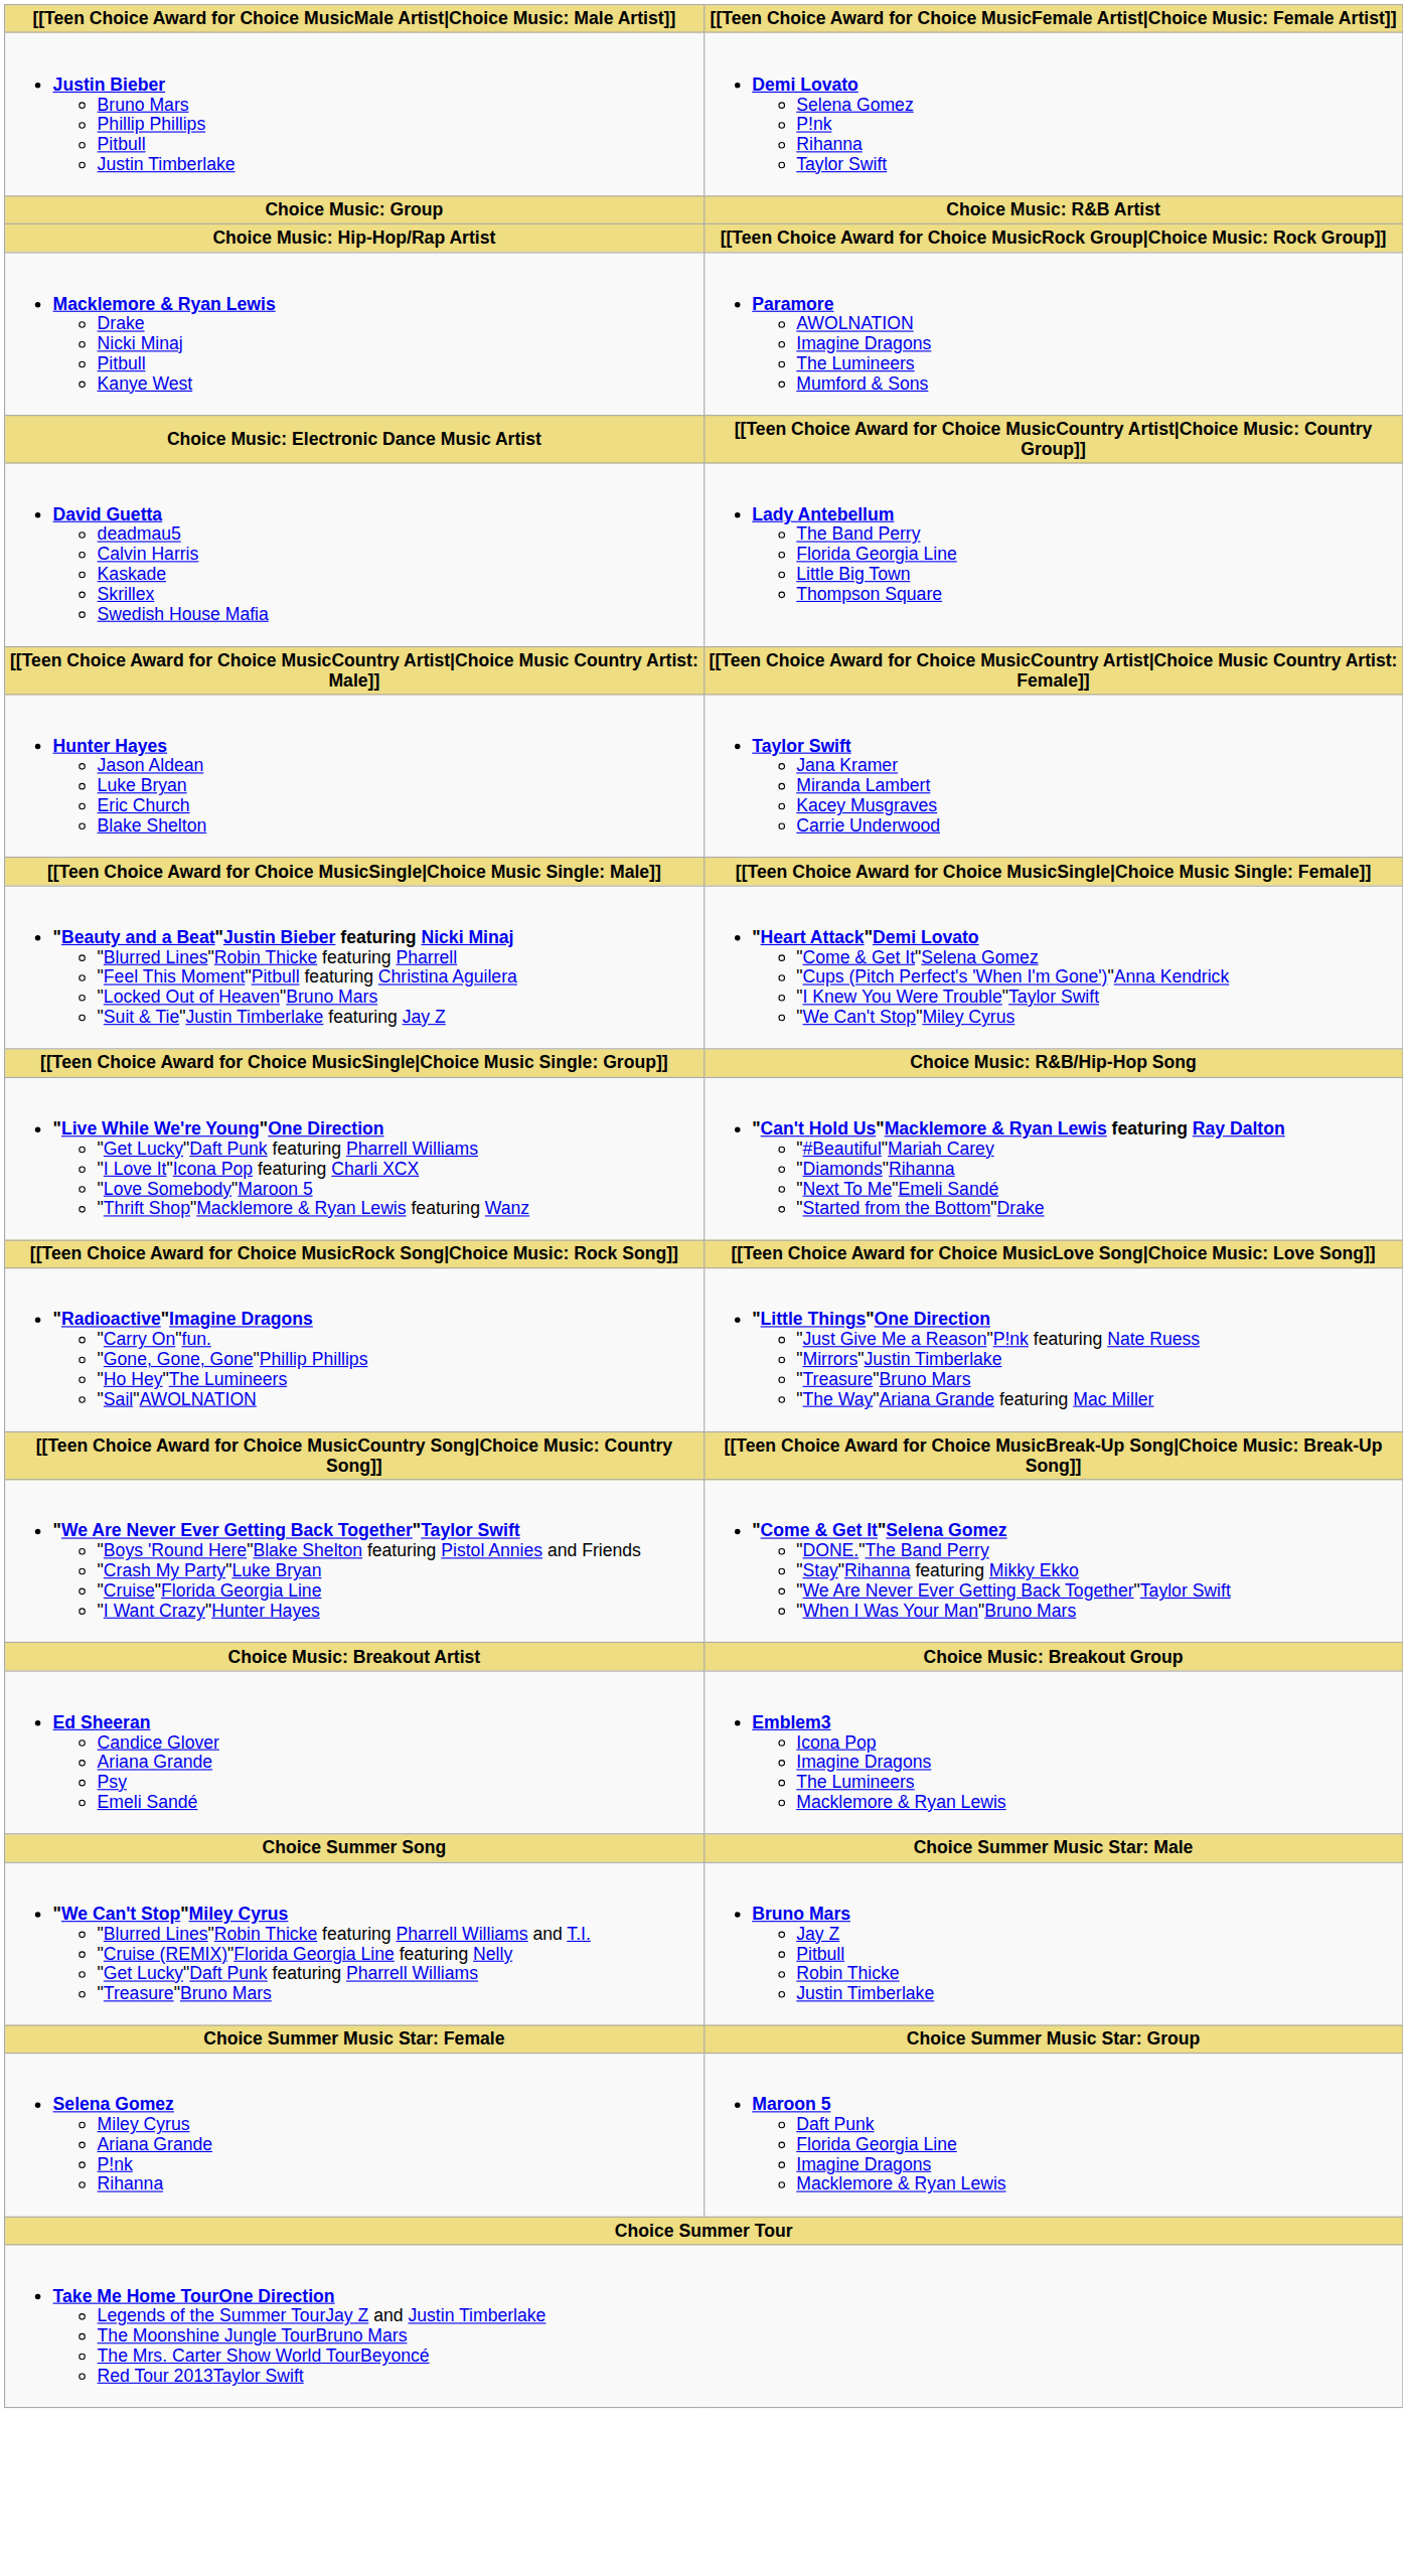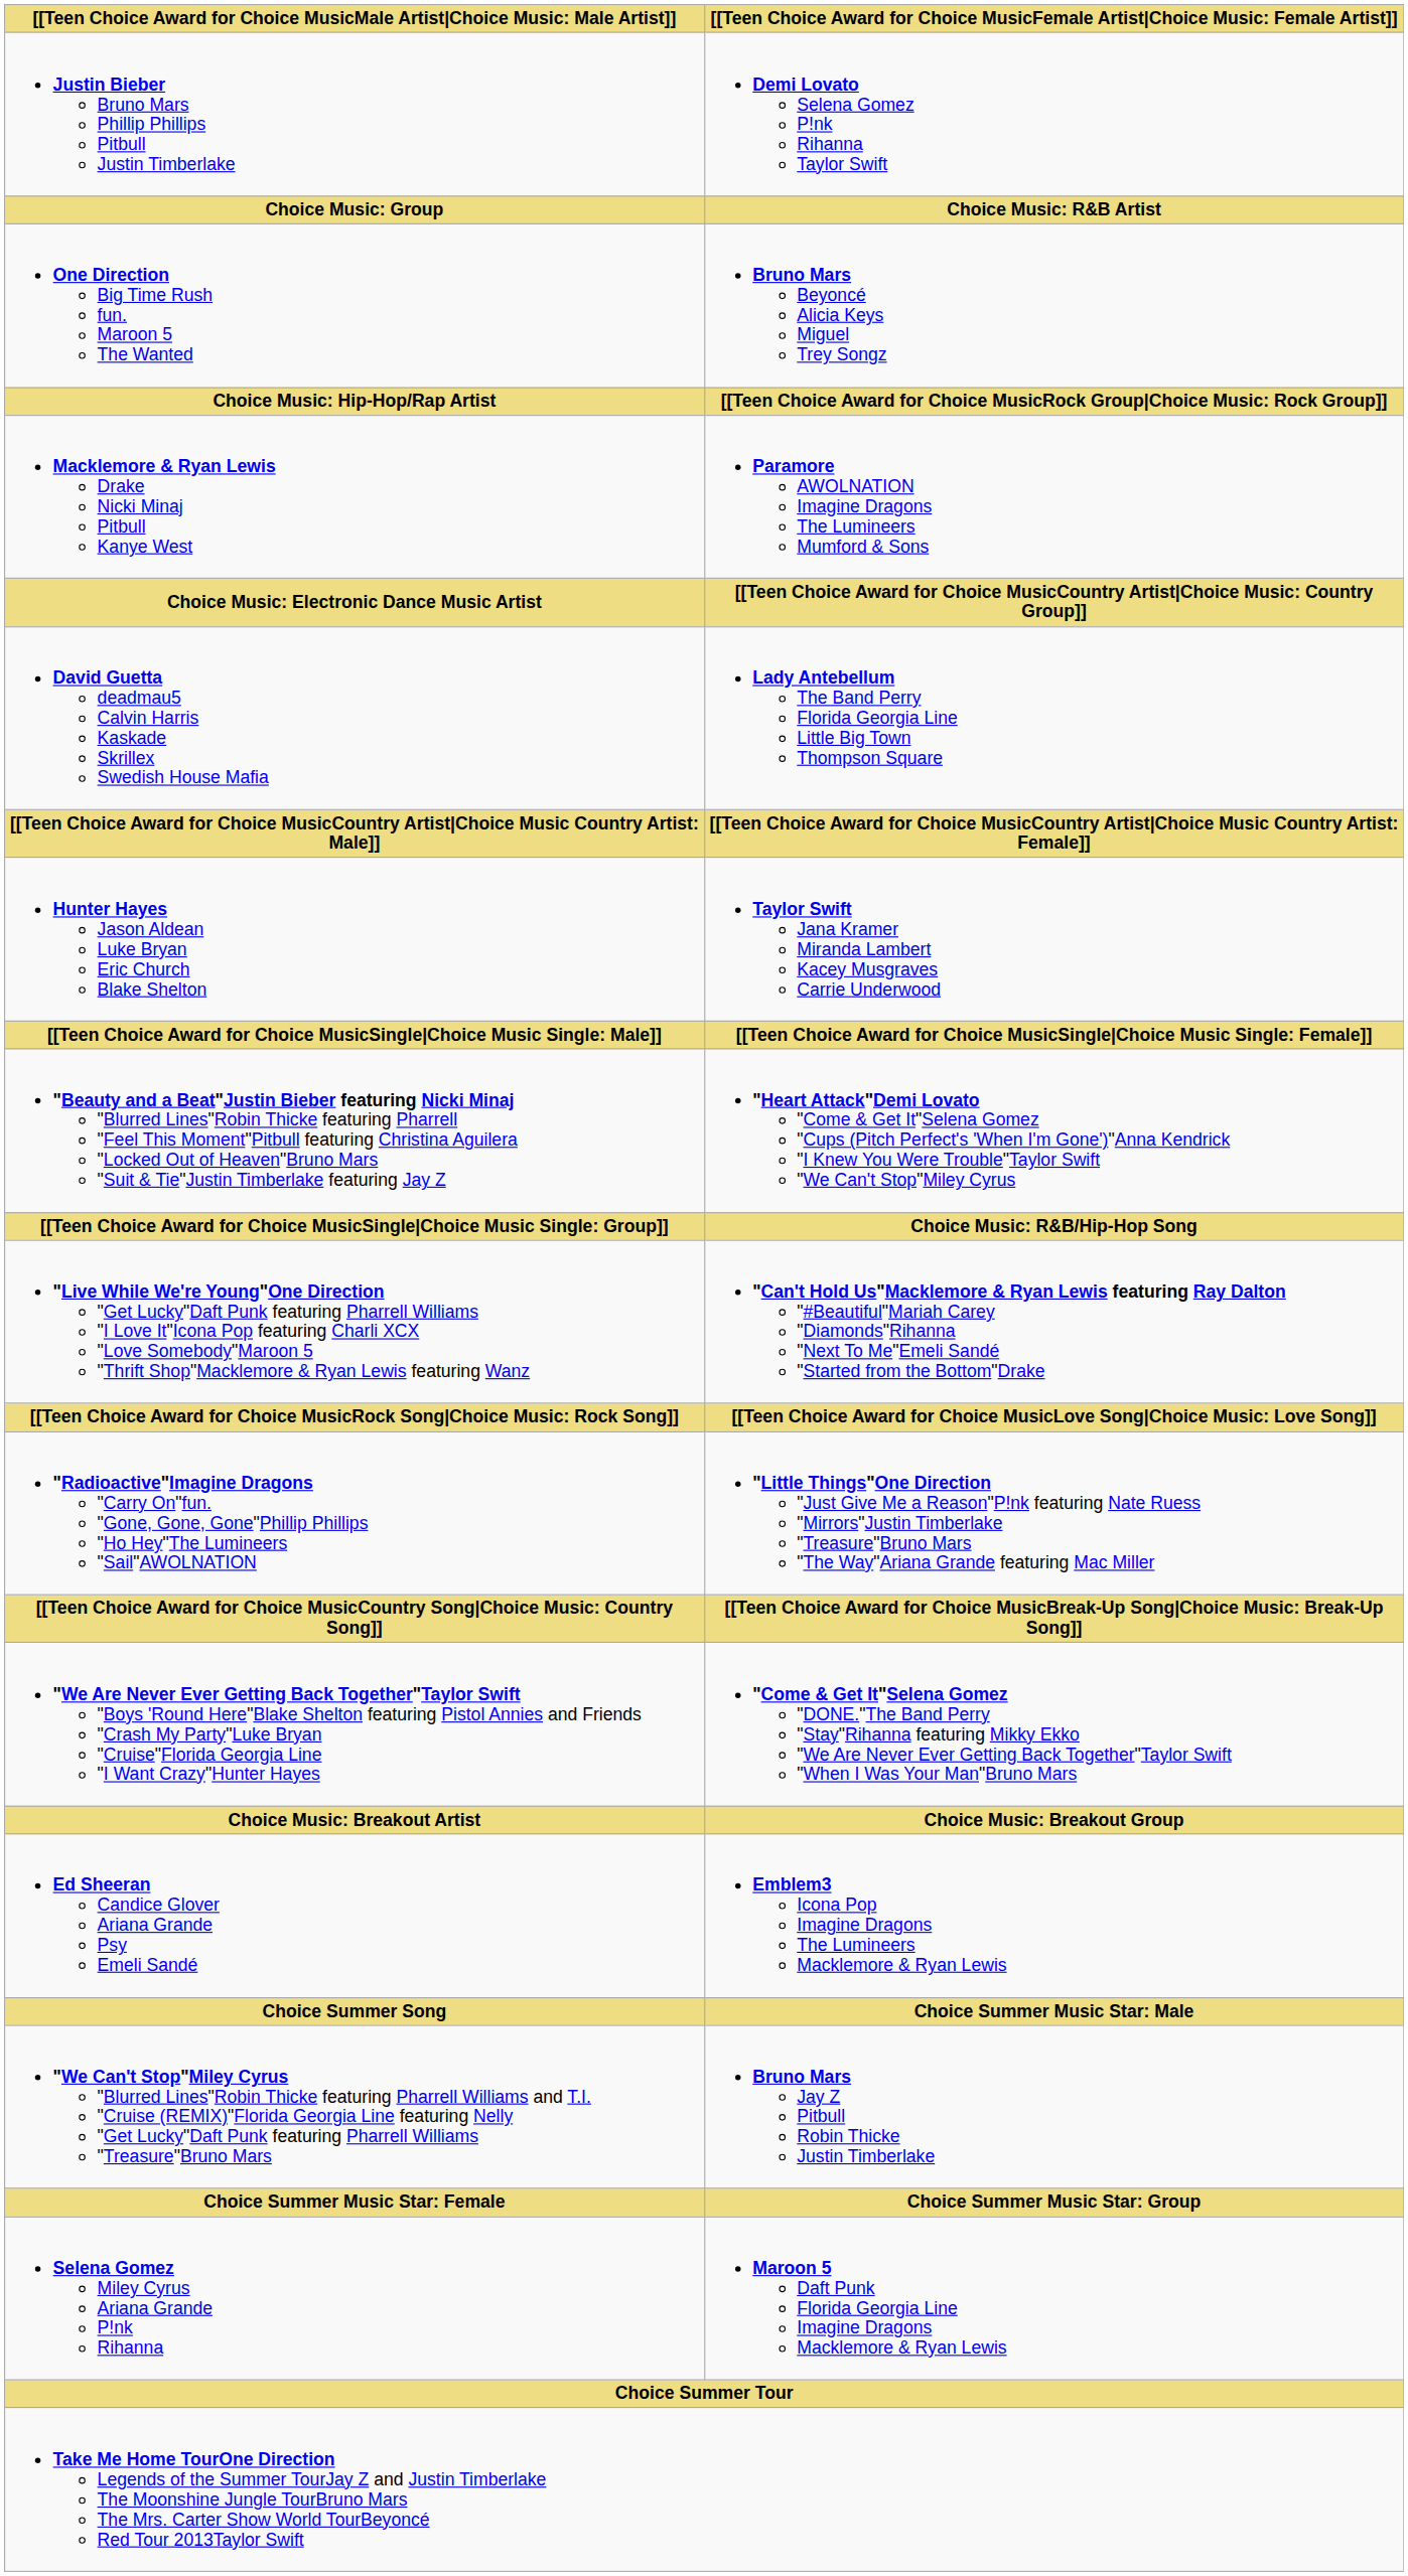+ row: One Direction Big Time Rush fun. Maroon 5 The Wanted | Bruno Mars Beyoncé Alicia Keys Miguel Trey Songz
